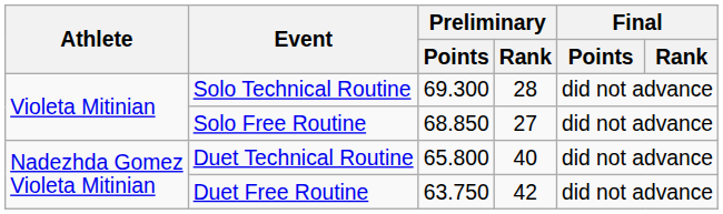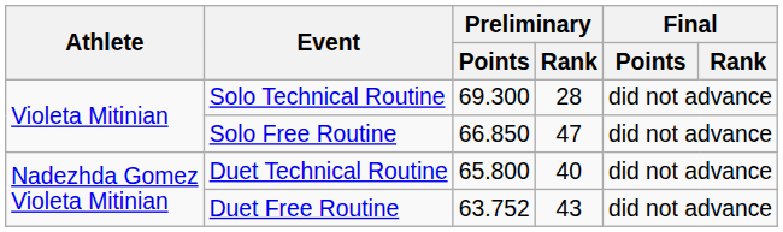Solo Free Routine | Preliminary / Points: 68.850 -> 66.850
Solo Free Routine | Preliminary / Rank: 27 -> 47
Duet Free Routine | Preliminary / Points: 63.750 -> 63.752
Duet Free Routine | Preliminary / Rank: 42 -> 43
